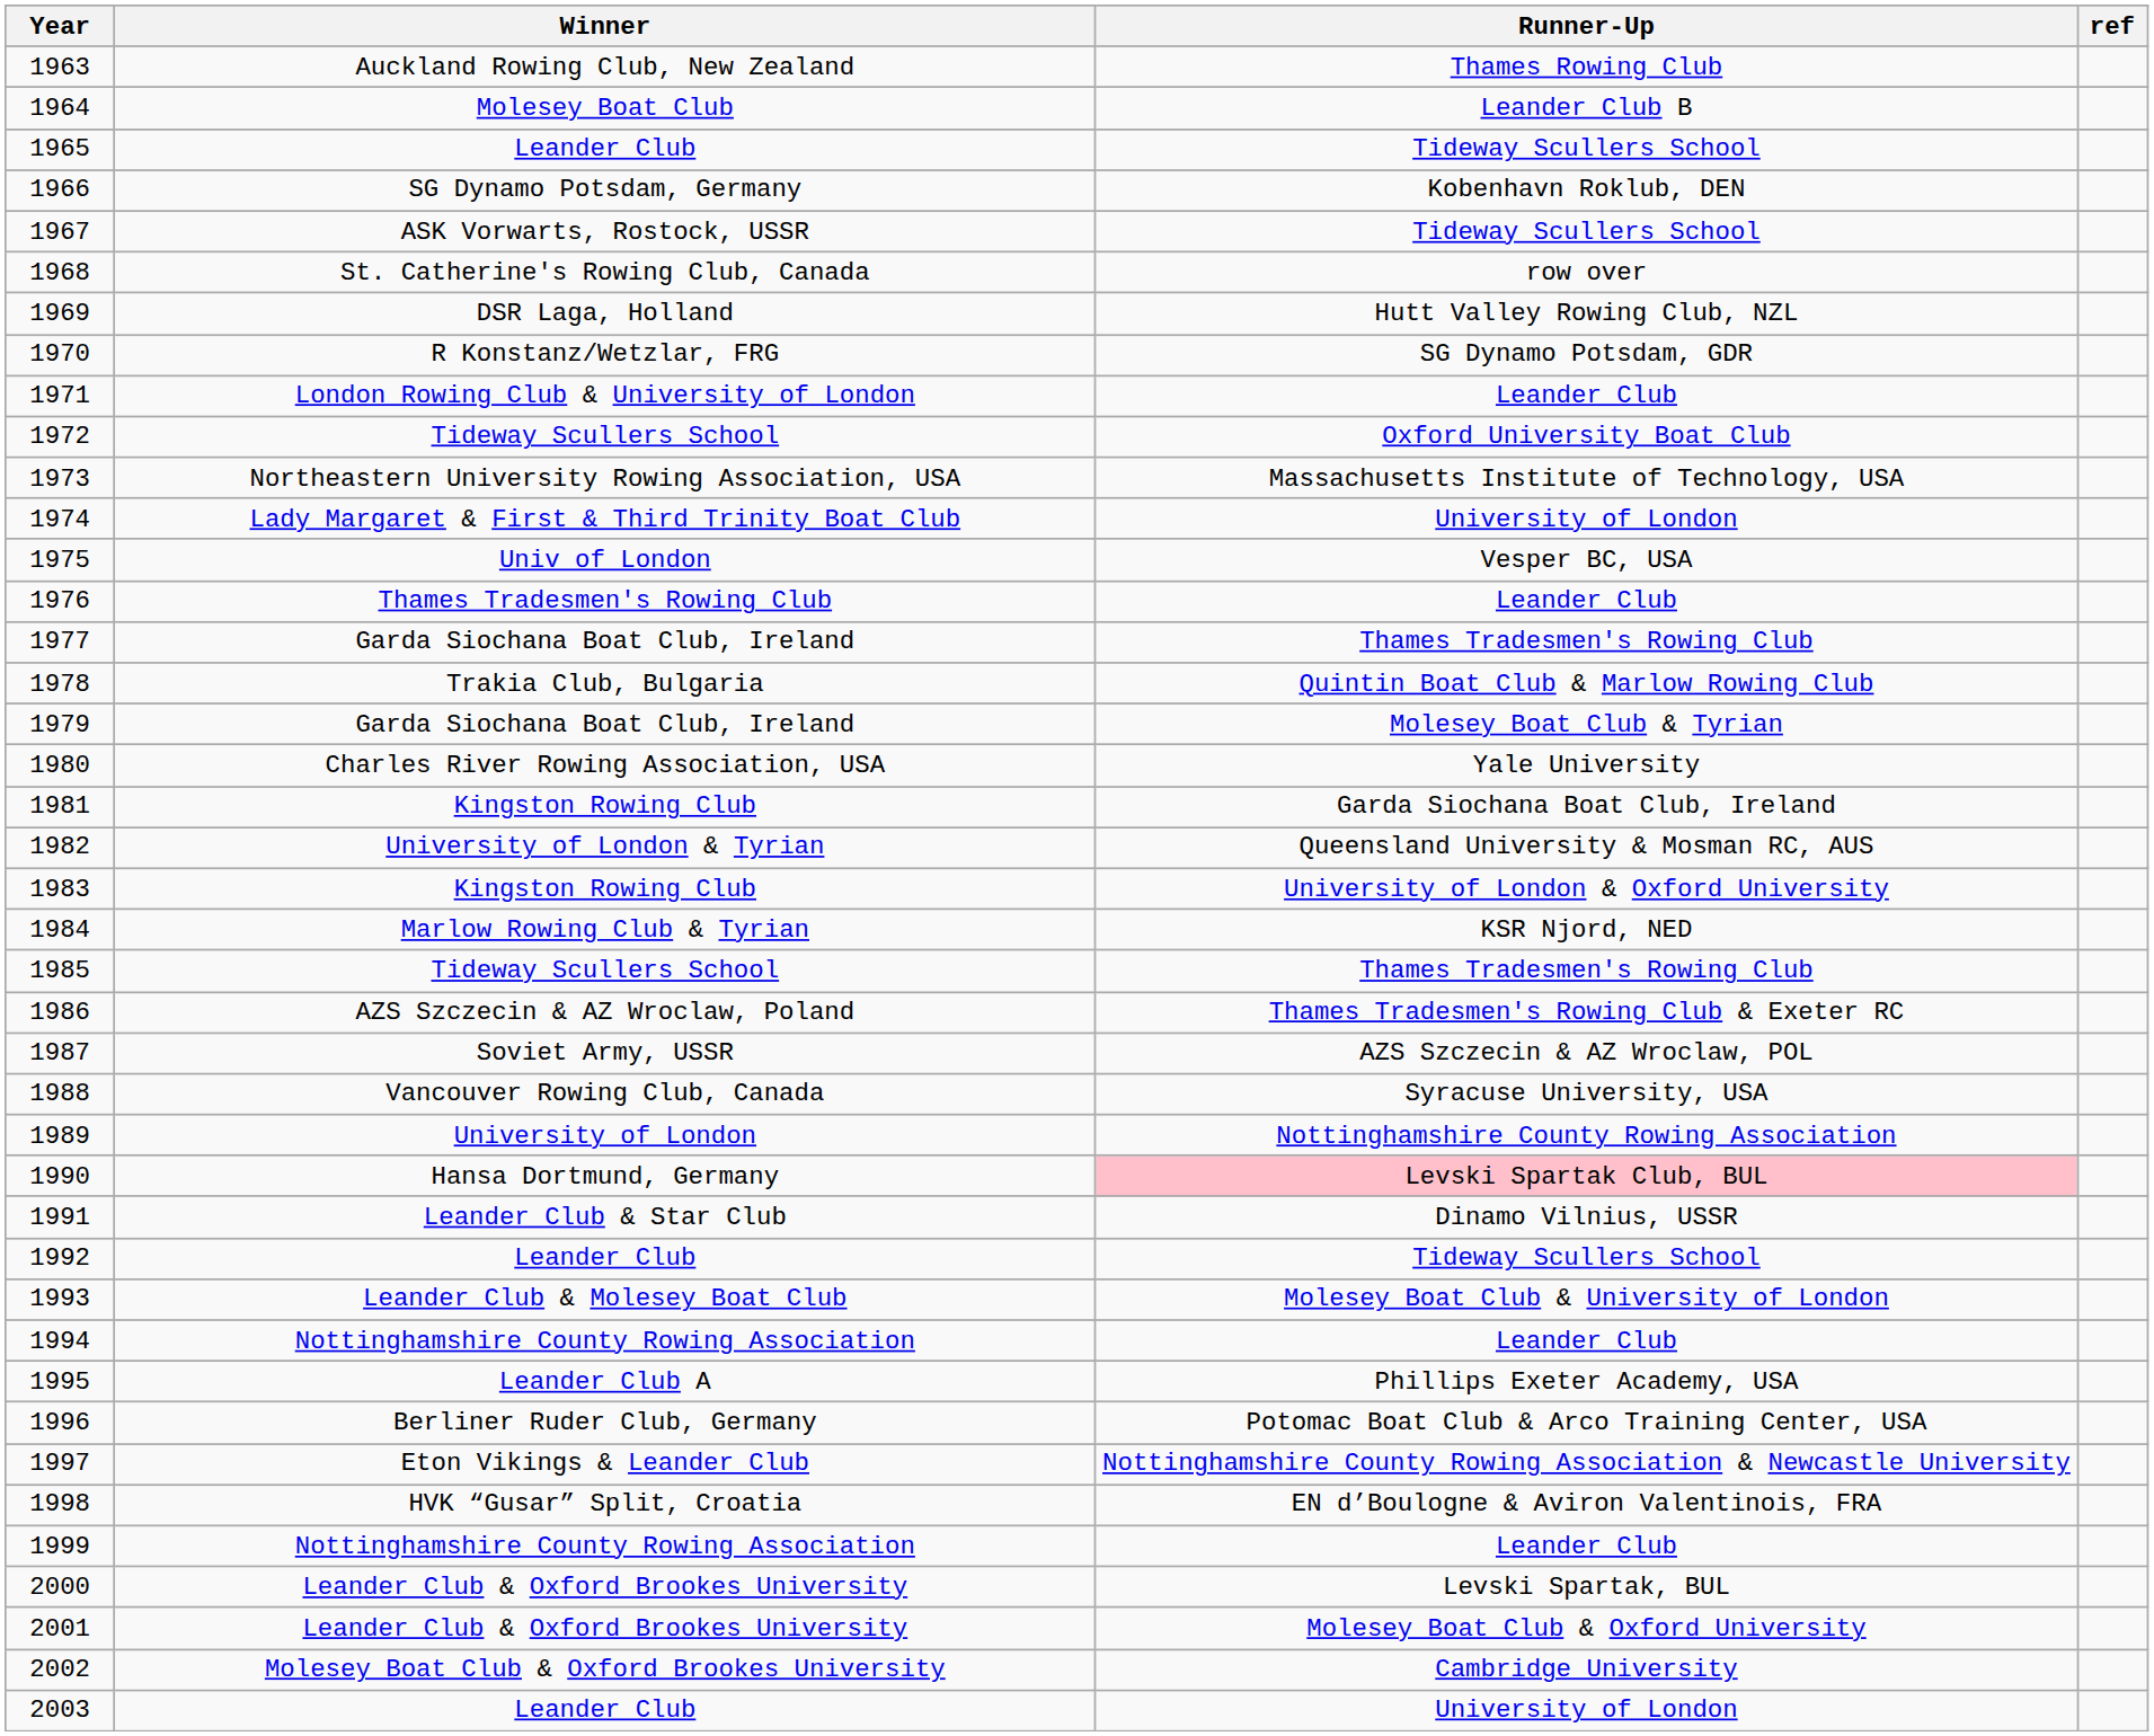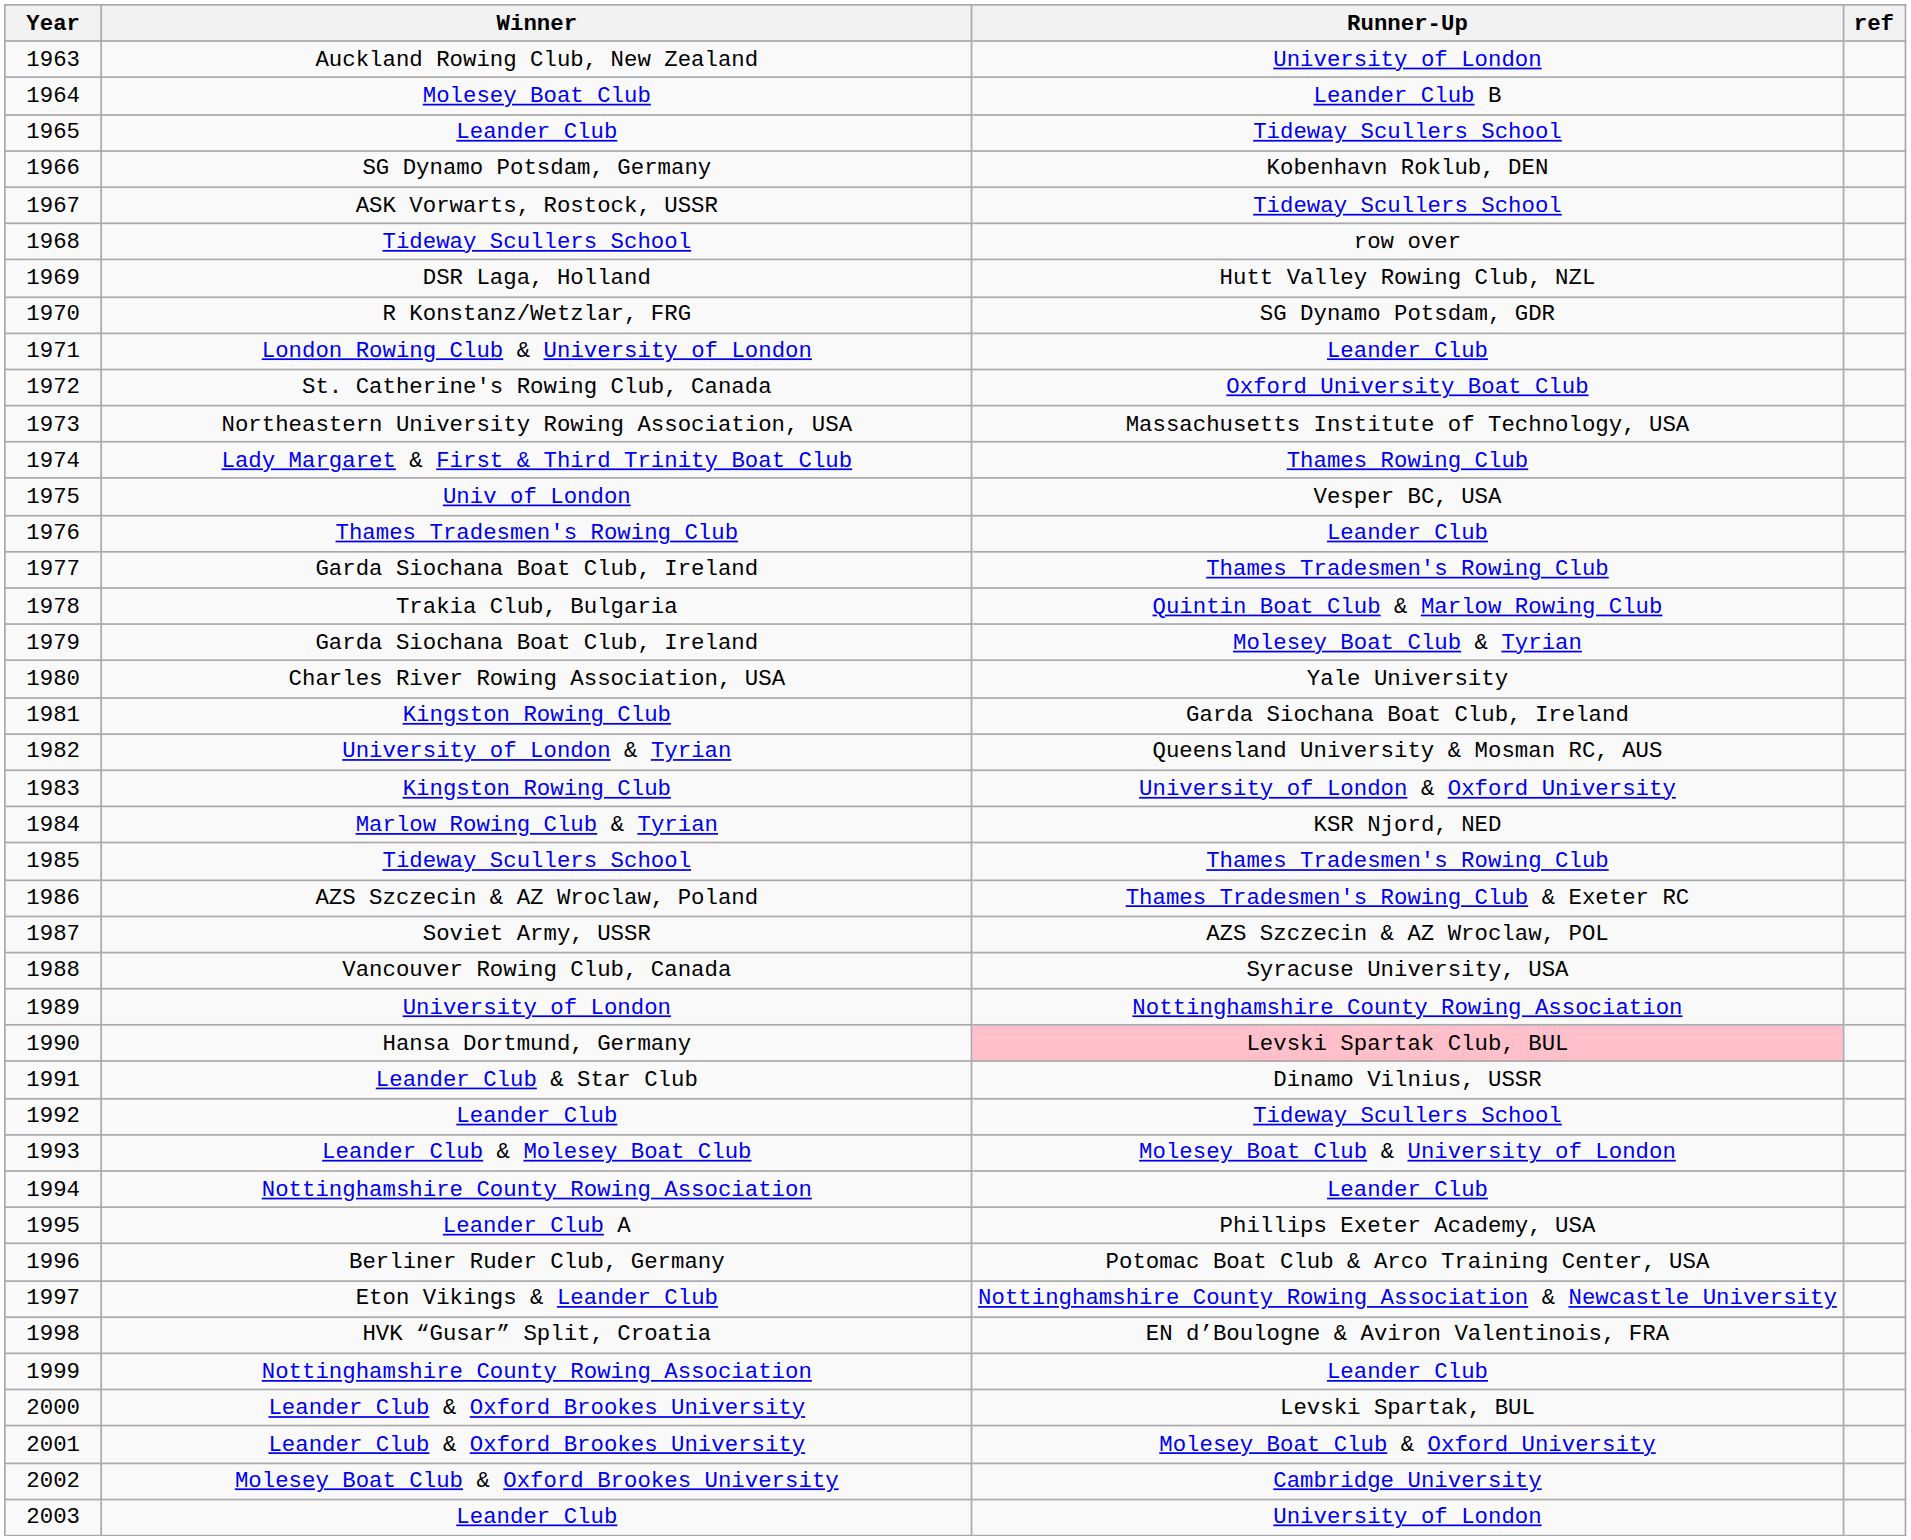1963 | Runner-Up: Thames Rowing Club -> University of London
1968 | Winner: St. Catherine's Rowing Club, Canada -> Tideway Scullers School
1972 | Winner: Tideway Scullers School -> St. Catherine's Rowing Club, Canada
1974 | Runner-Up: University of London -> Thames Rowing Club
